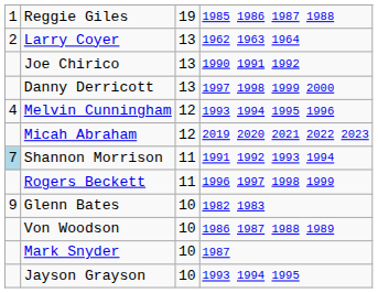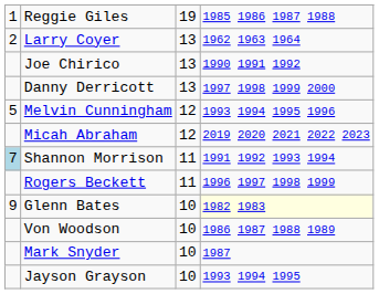Melvin Cunningham | column 1: 4 -> 5
Glenn Bates | column 4: no background -> lightyellow background
